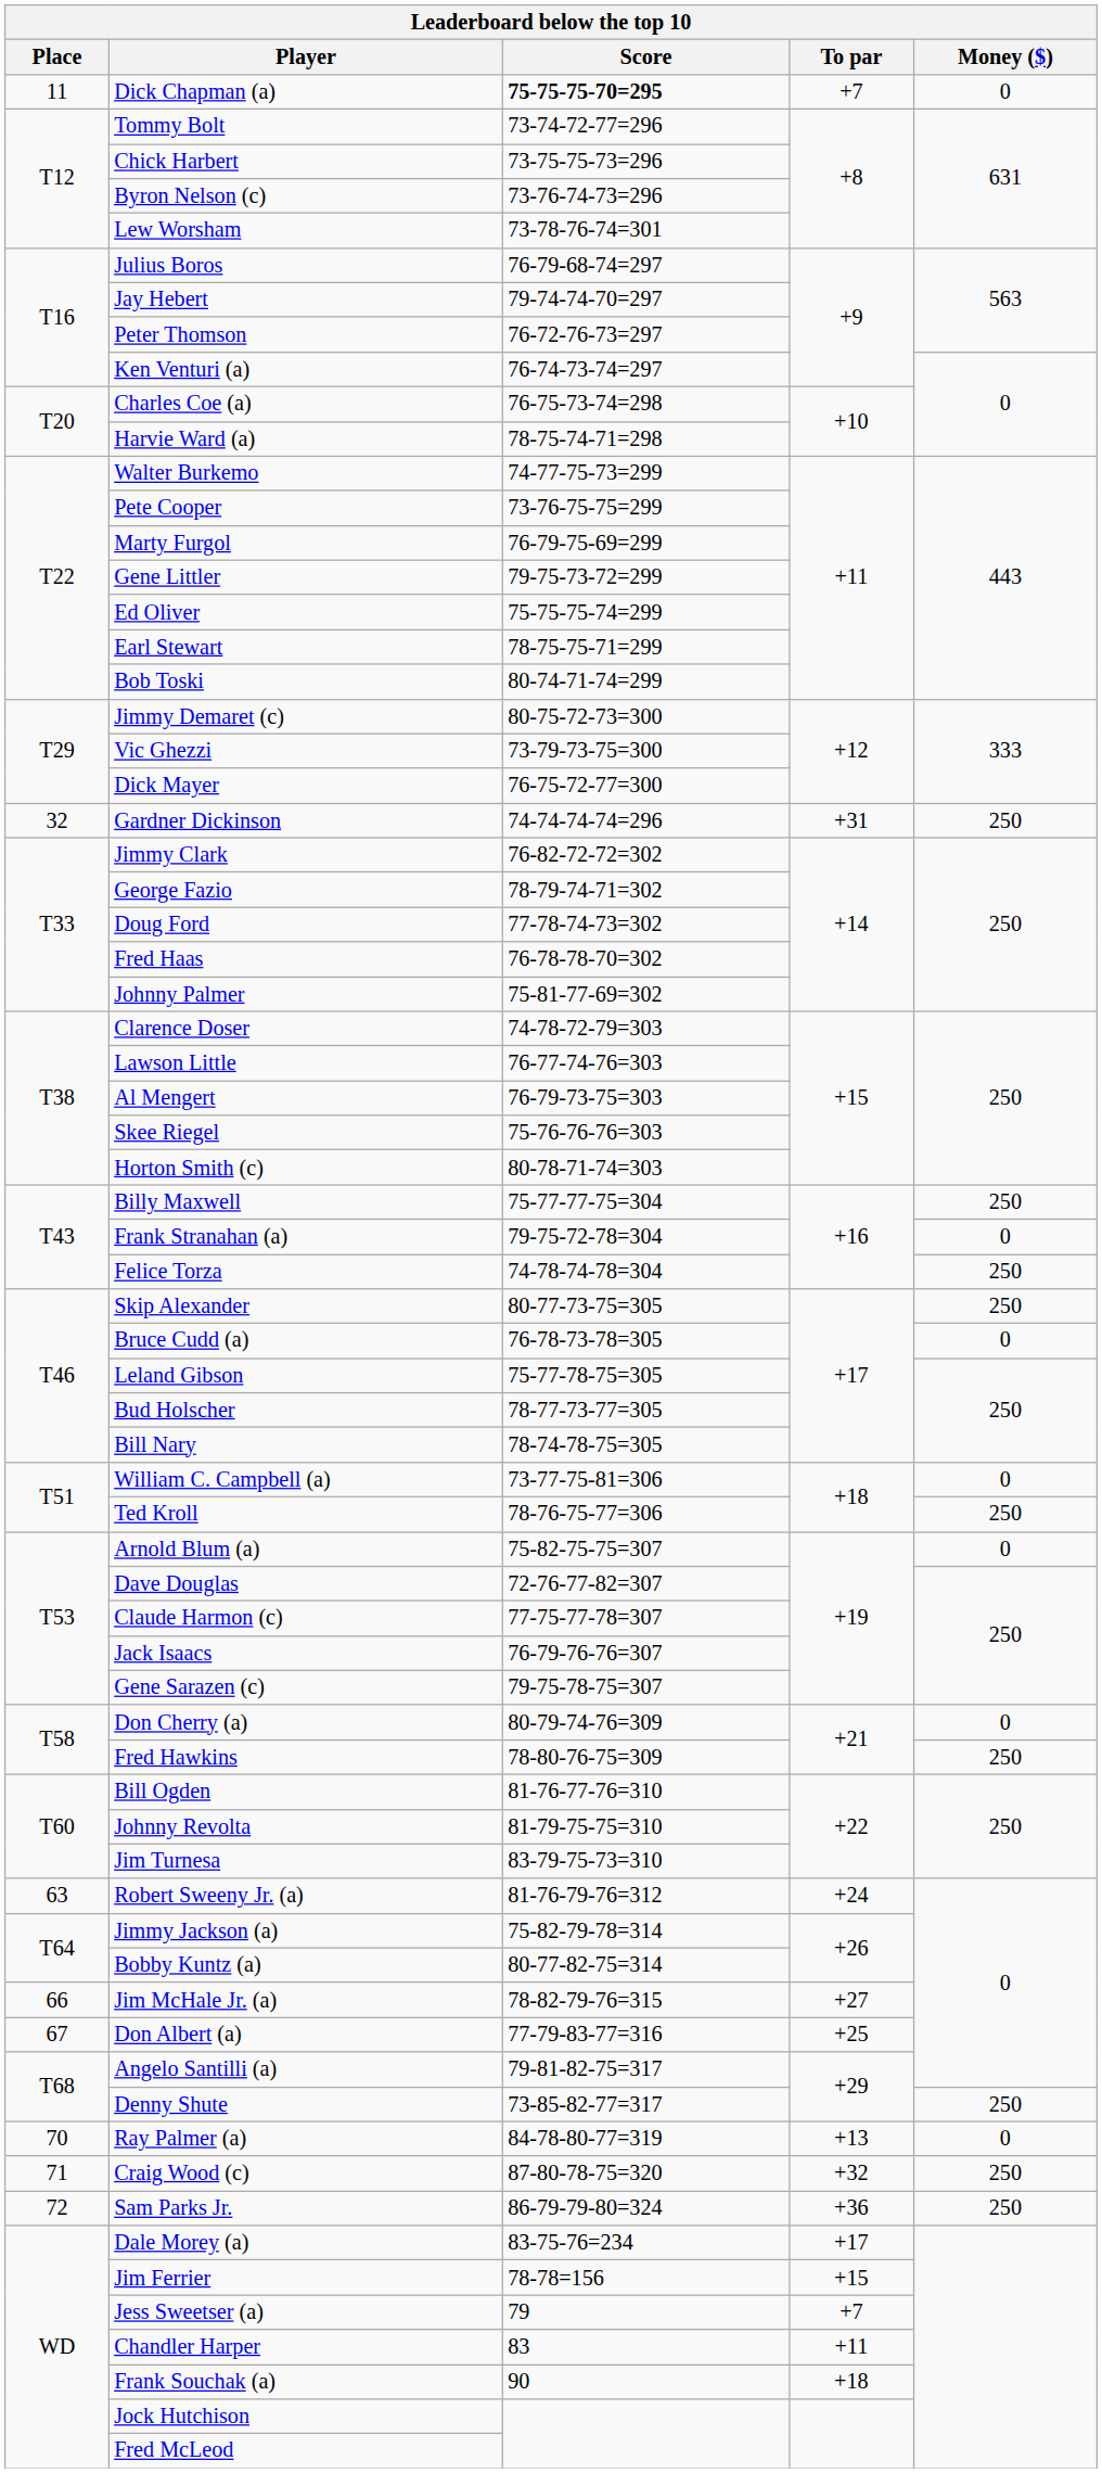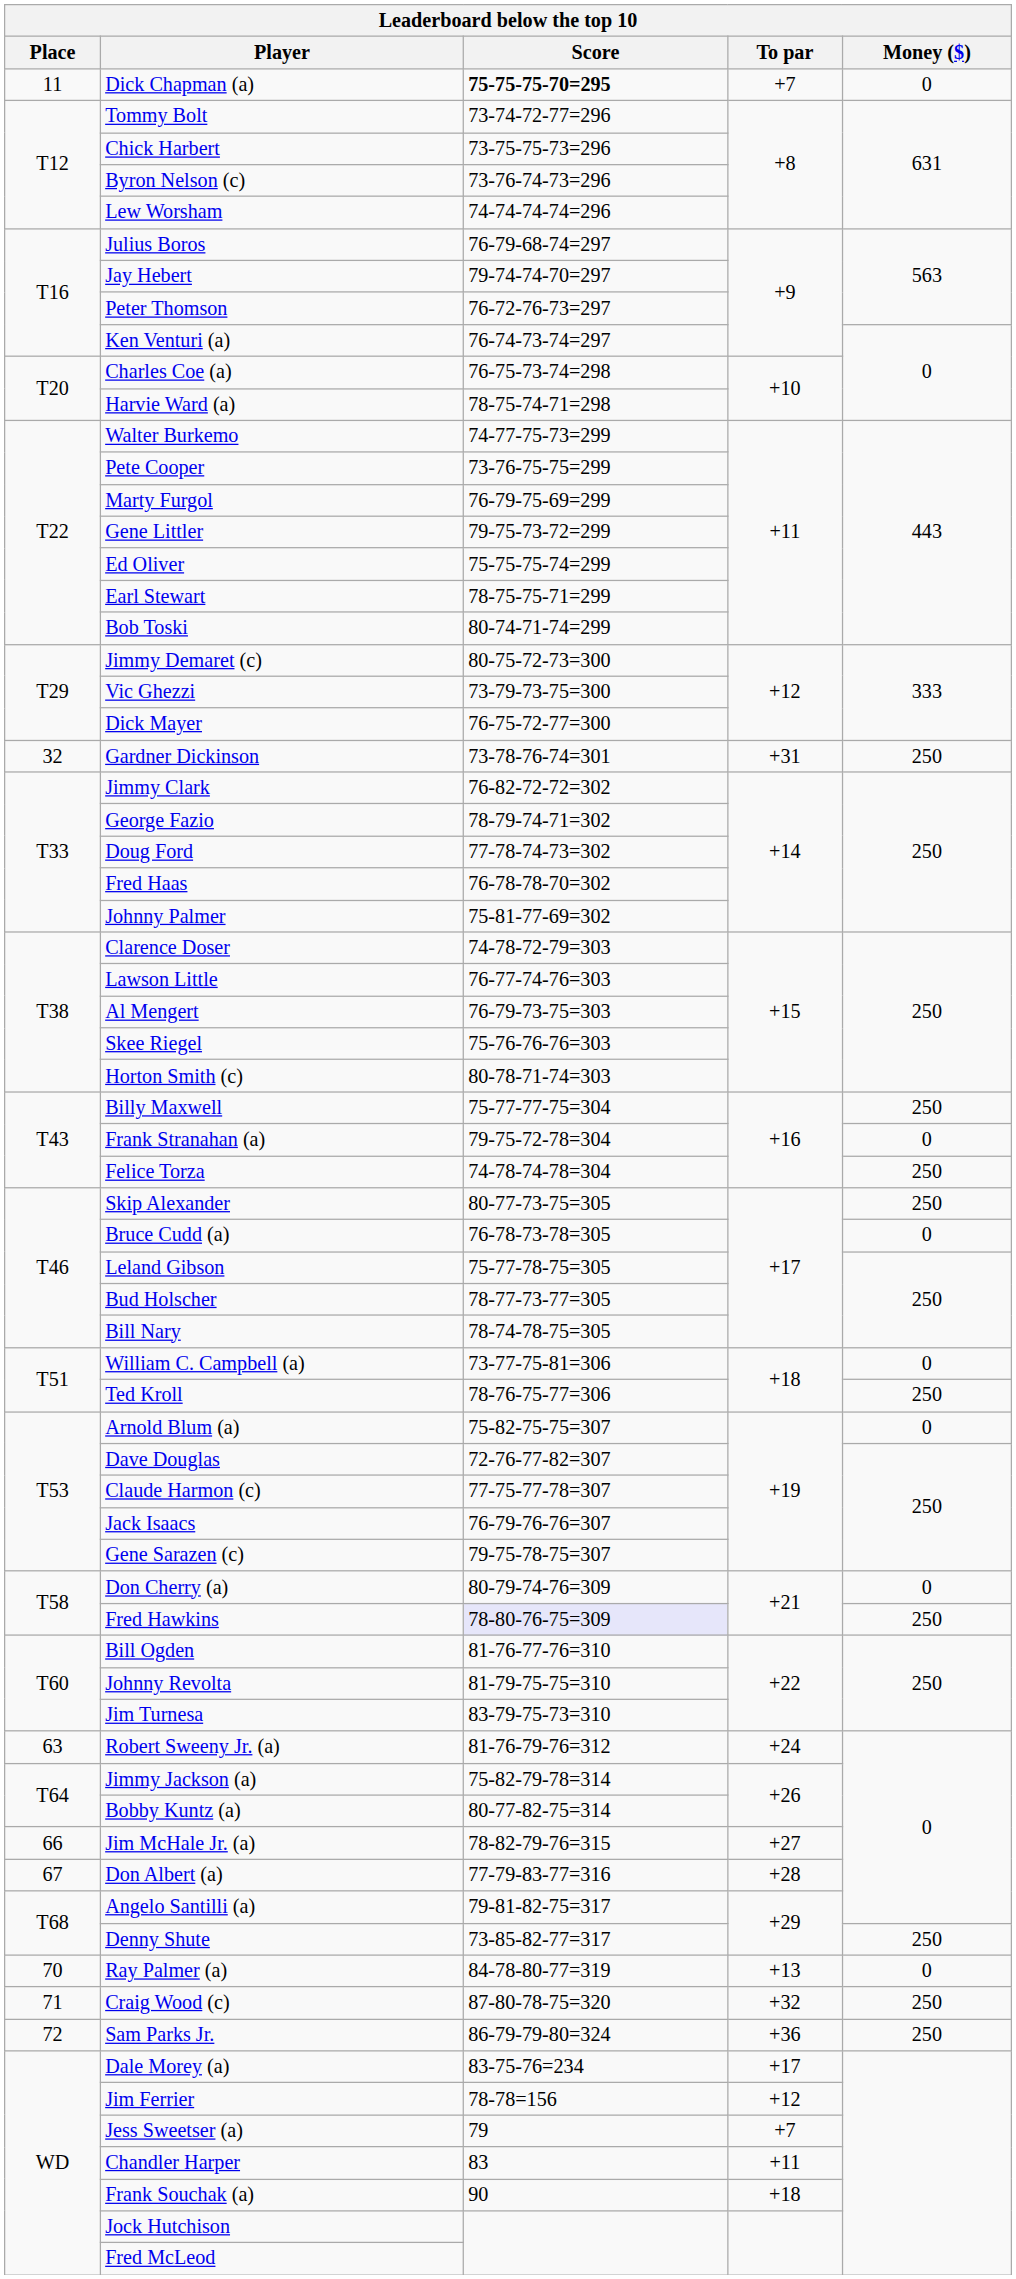Lew Worsham | Score: 73-78-76-74=301 -> 74-74-74-74=296
Gardner Dickinson | Score: 74-74-74-74=296 -> 73-78-76-74=301
Fred Hawkins | Score: no background -> lavender background
Don Albert (a) | To par: +25 -> +28
Jim Ferrier | To par: +15 -> +12
